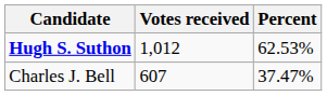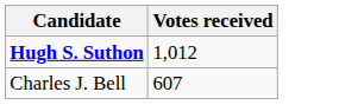- column: Percent | 62.53% | 37.47%
